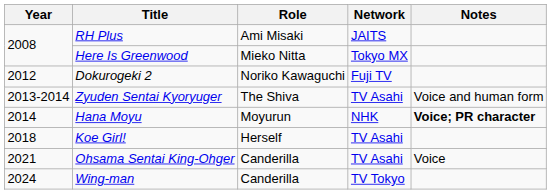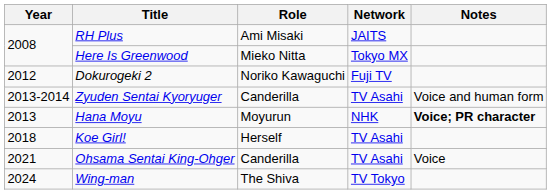Zyuden Sentai Kyoryuger | Role: The Shiva -> Canderilla
Hana Moyu | Year: 2014 -> 2013
Wing-man | Role: Canderilla -> The Shiva
